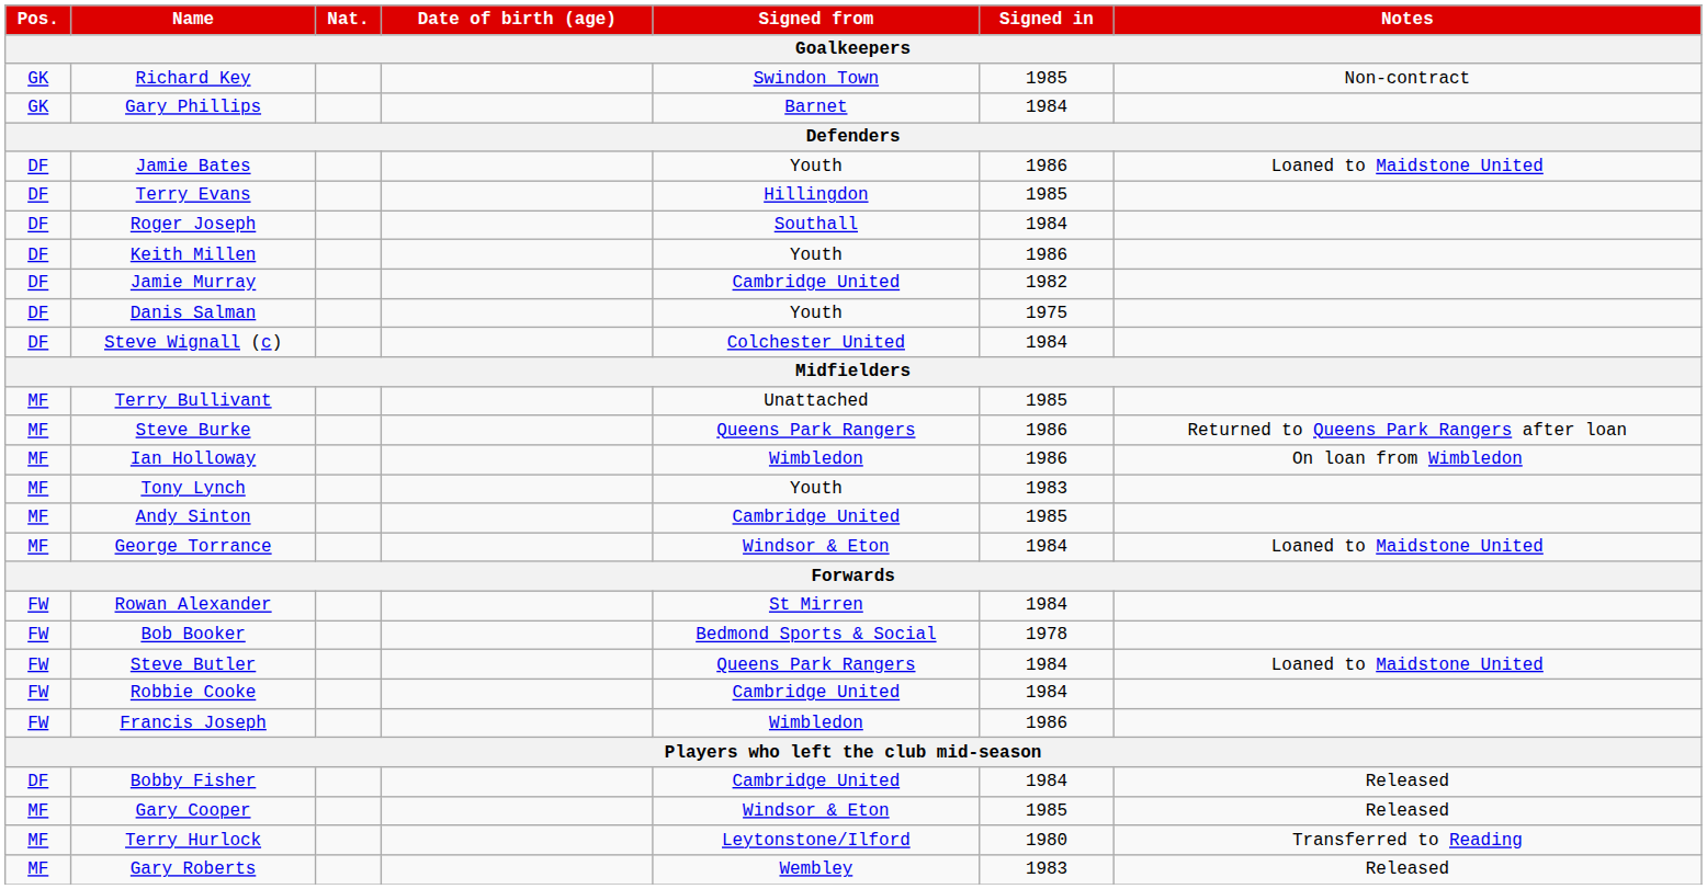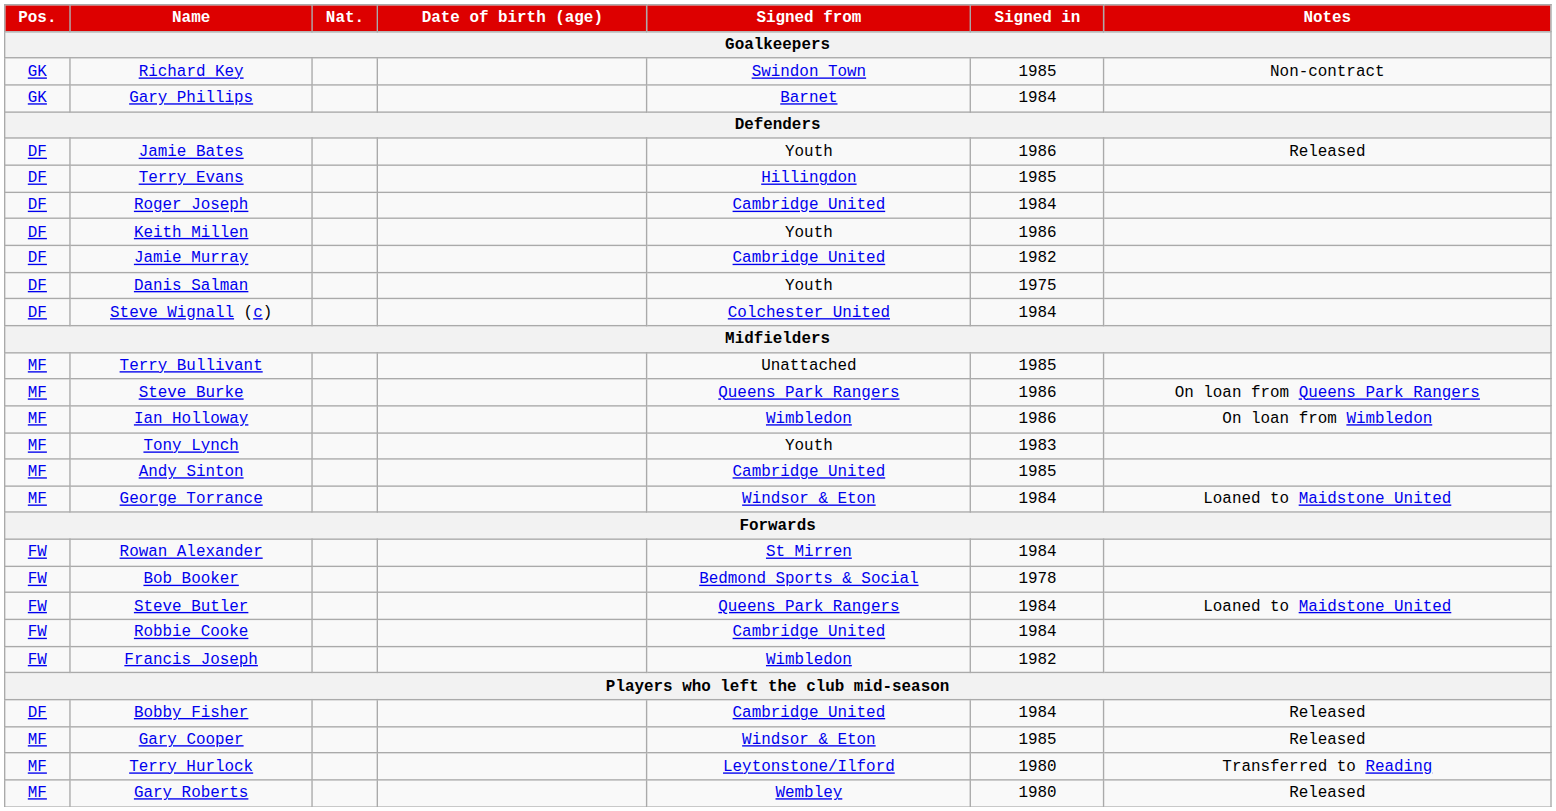Jamie Bates | Notes: Loaned to Maidstone United -> Released
Roger Joseph | Signed from: Southall -> Cambridge United
Steve Burke | Notes: Returned to Queens Park Rangers after loan -> On loan from Queens Park Rangers
Francis Joseph | Signed in: 1986 -> 1982
Gary Roberts | Signed in: 1983 -> 1980
